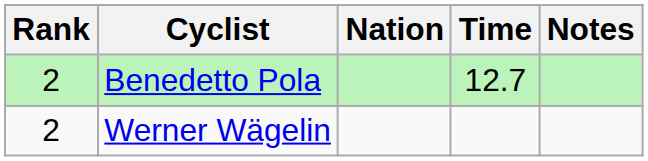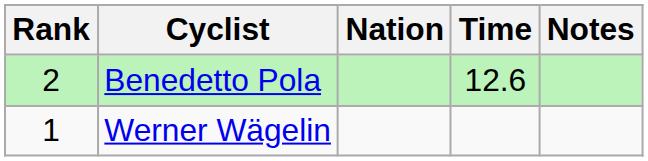Benedetto Pola | Time: 12.7 -> 12.6
Werner Wägelin | Rank: 2 -> 1
